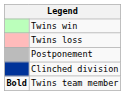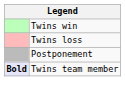- row: Clinched division
Twins team member | column 1: no background -> lavender background
